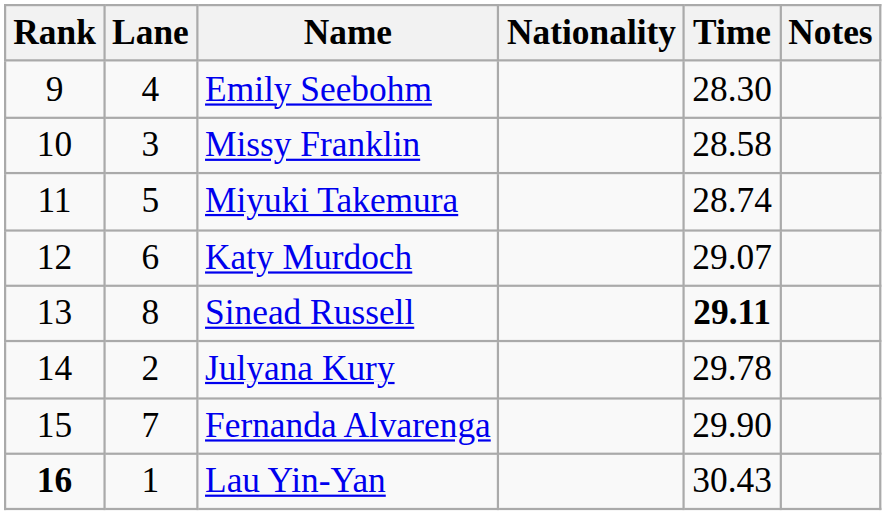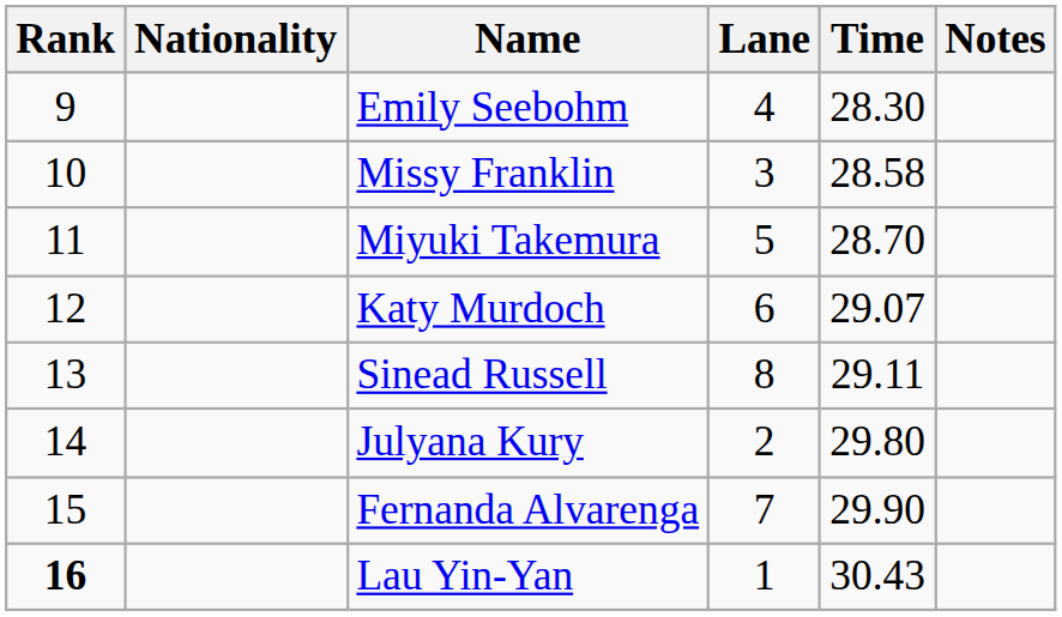columns swapped: Lane <-> Nationality
Miyuki Takemura | Time: 28.74 -> 28.70
Sinead Russell | Time: bold -> normal
Julyana Kury | Time: 29.78 -> 29.80
